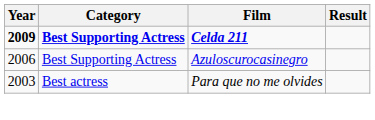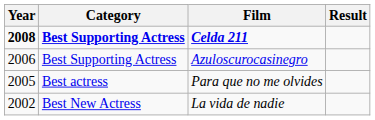Celda 211 | Year: 2009 -> 2008
Para que no me olvides | Year: 2003 -> 2005
+ row: 2002 | Best New Actress | La vida de nadie
